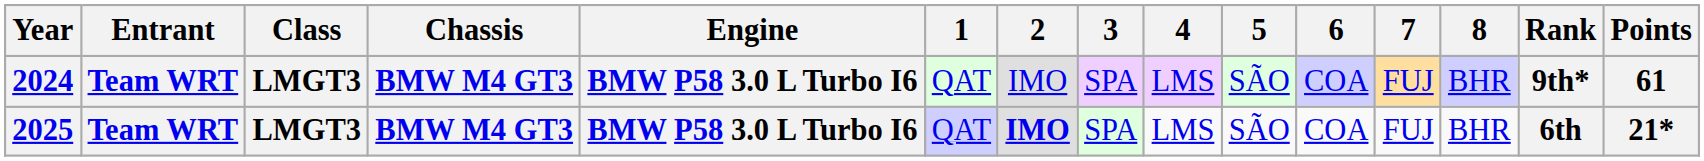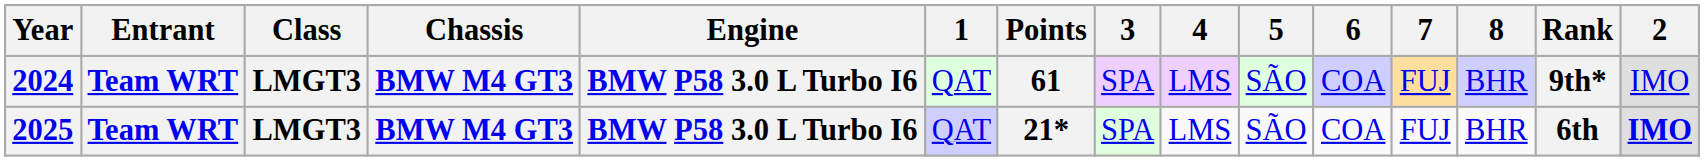columns swapped: 2 <-> Points
